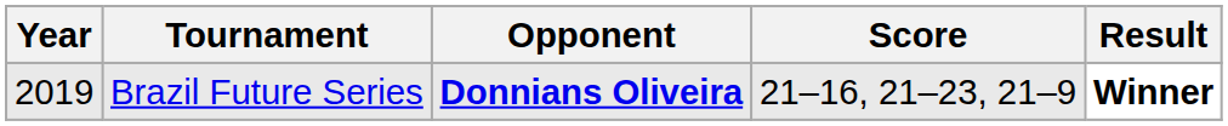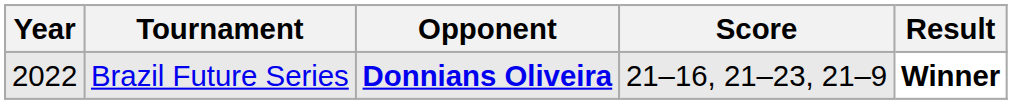Brazil Future Series | Year: 2019 -> 2022
